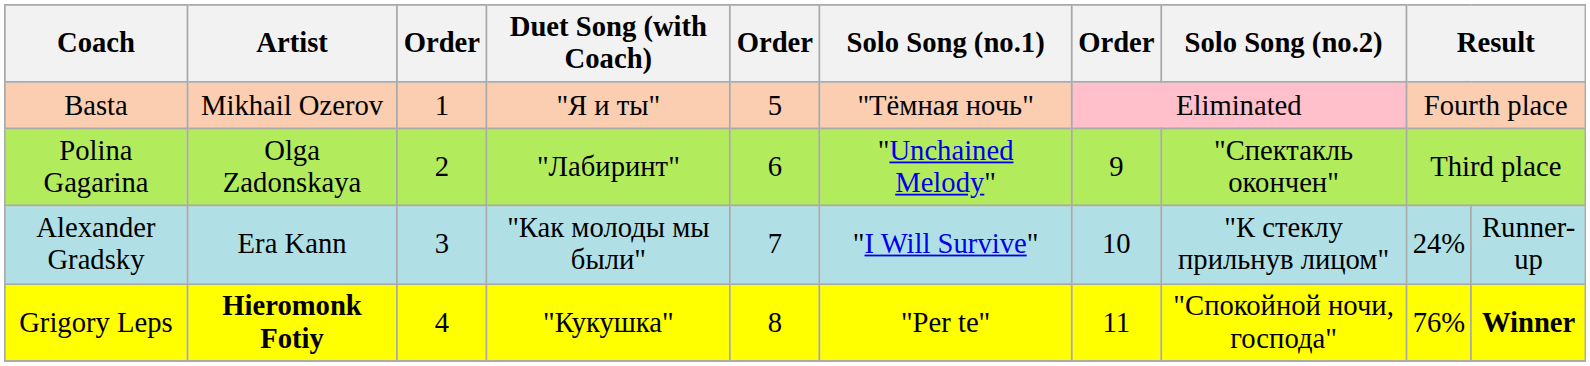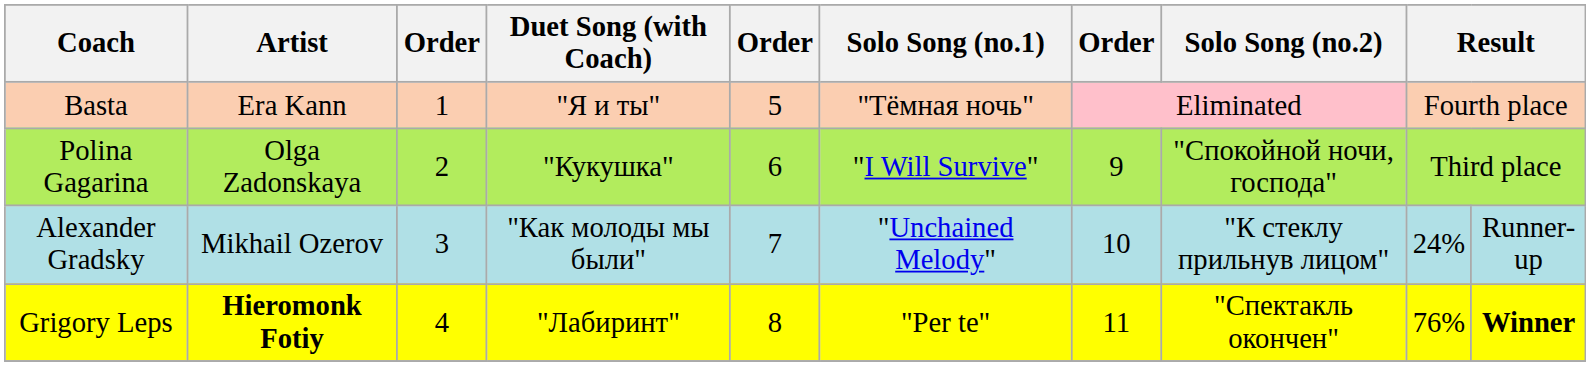Basta | Artist: Mikhail Ozerov -> Era Kann
Polina Gagarina | Duet Song (with Coach): "Лабиринт" -> "Кукушка"
Polina Gagarina | Solo Song (no.1): "Unchained Melody" -> "I Will Survive"
Polina Gagarina | Solo Song (no.2): "Спектакль окончен" -> "Спокойной ночи, господа"
Alexander Gradsky | Artist: Era Kann -> Mikhail Ozerov
Alexander Gradsky | Solo Song (no.1): "I Will Survive" -> "Unchained Melody"
Grigory Leps | Duet Song (with Coach): "Кукушка" -> "Лабиринт"
Grigory Leps | Solo Song (no.2): "Спокойной ночи, господа" -> "Спектакль окончен"
